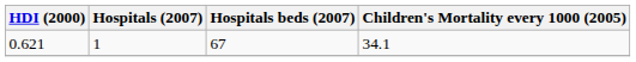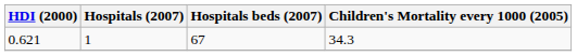0.621 | Children's Mortality every 1000 (2005): 34.1 -> 34.3
